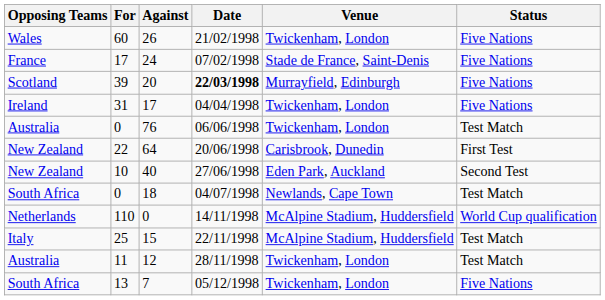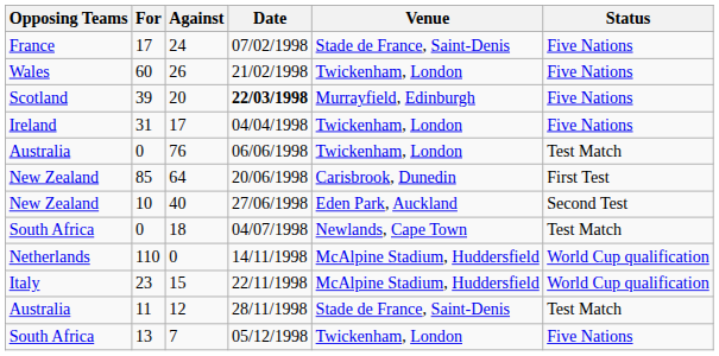rows swapped: 24 <-> 26
64 | For: 22 -> 85
15 | For: 25 -> 23
15 | Status: Test Match -> World Cup qualification
12 | Venue: Twickenham, London -> Stade de France, Saint-Denis
